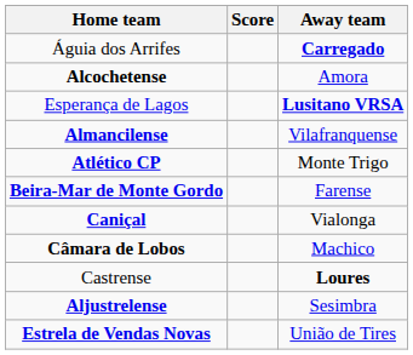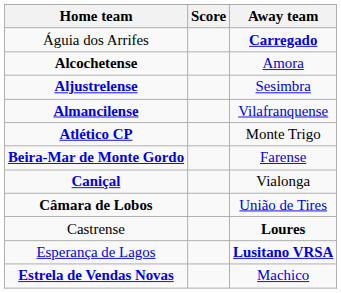rows swapped: Aljustrelense <-> Esperança de Lagos
Câmara de Lobos | Away team: Machico -> União de Tires
Estrela de Vendas Novas | Away team: União de Tires -> Machico
